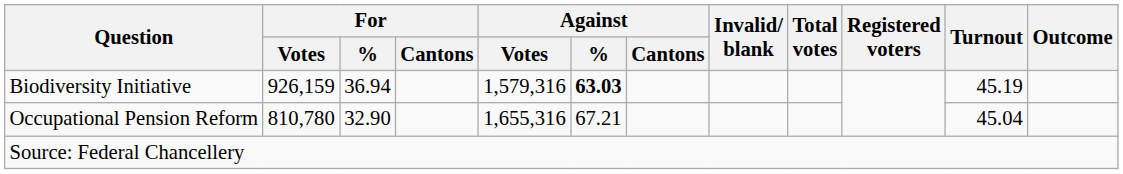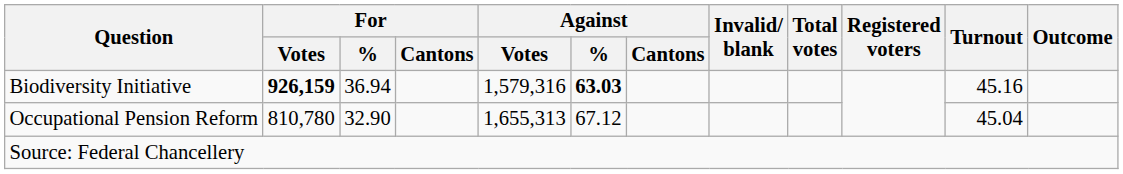Biodiversity Initiative | For / Votes: normal -> bold
Biodiversity Initiative | Turnout: 45.19 -> 45.16
Occupational Pension Reform | Against / Votes: 1,655,316 -> 1,655,313
Occupational Pension Reform | Against / %: 67.21 -> 67.12
